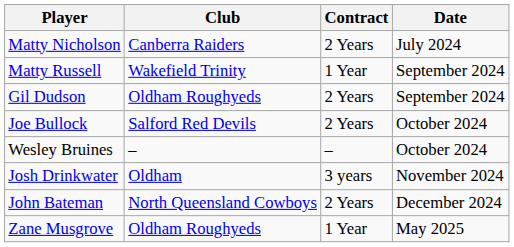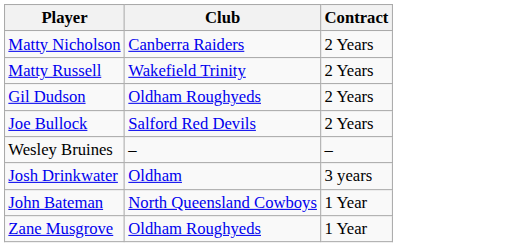- column: Date | July 2024 | September 2024 | September 2024 | October 2024 | October 2024 | November 2024 | December 2024 | May 2025
Matty Russell | Contract: 1 Year -> 2 Years
John Bateman | Contract: 2 Years -> 1 Year
